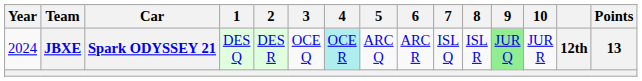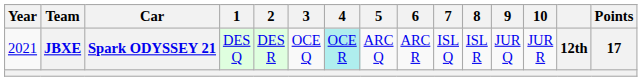JBXE | Year: 2024 -> 2021
JBXE | 9: lightgreen background -> no background
JBXE | Points: 13 -> 17
